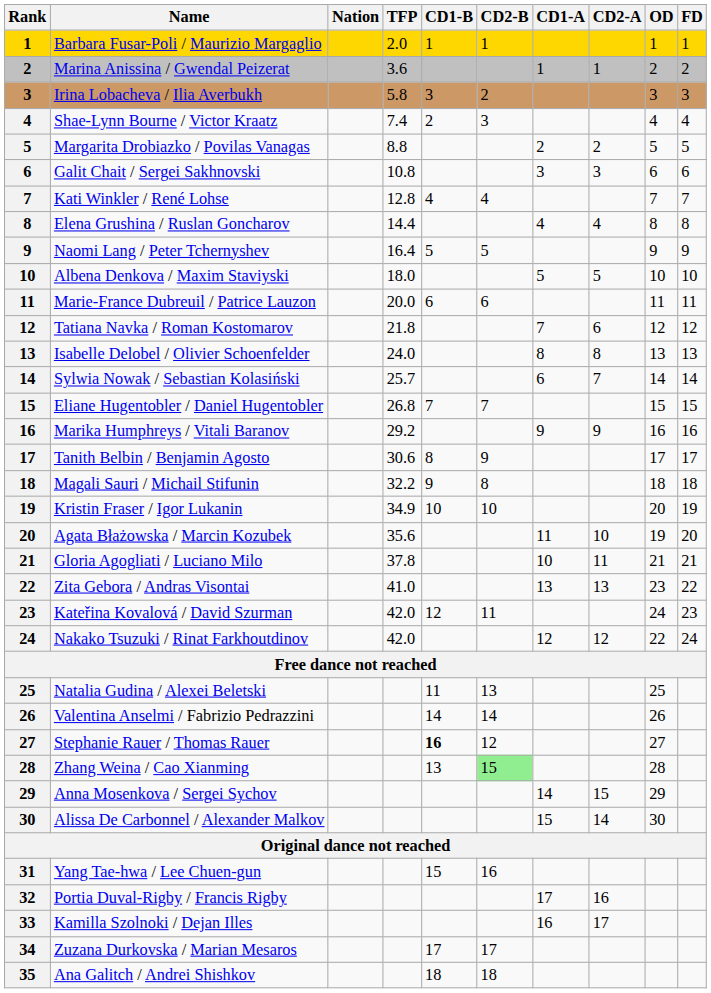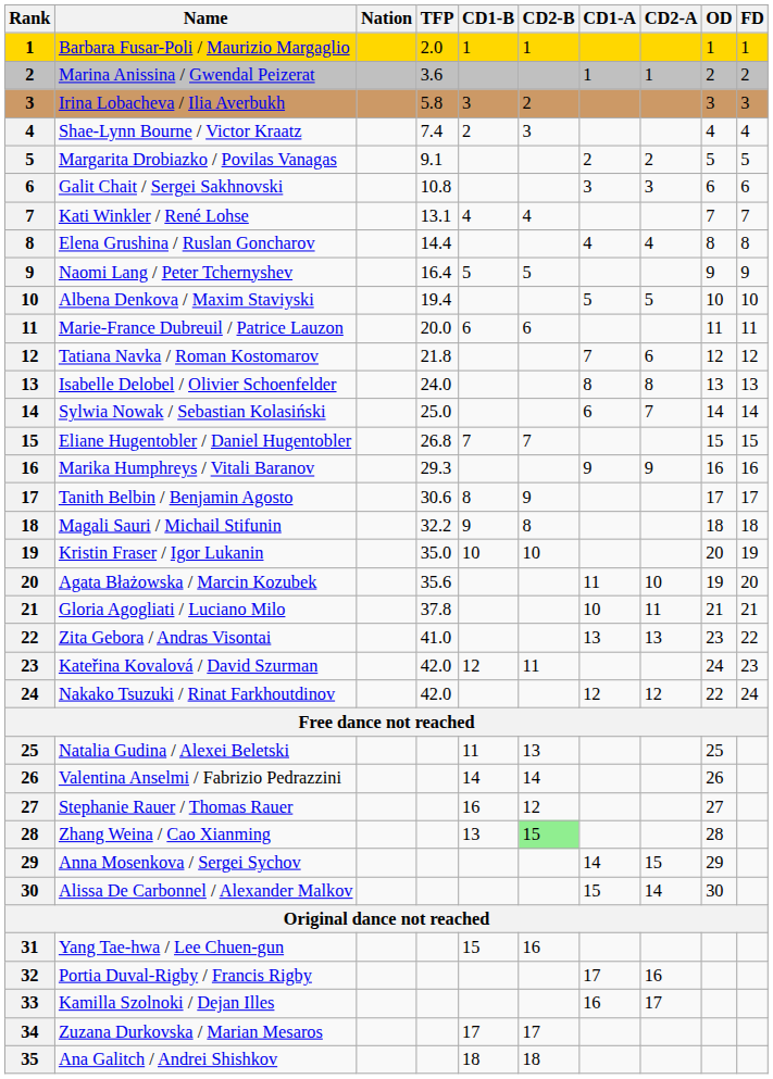Margarita Drobiazko / Povilas Vanagas | TFP: 8.8 -> 9.1
Kati Winkler / René Lohse | TFP: 12.8 -> 13.1
Albena Denkova / Maxim Staviyski | TFP: 18.0 -> 19.4
Sylwia Nowak / Sebastian Kolasiński | TFP: 25.7 -> 25.0
Marika Humphreys / Vitali Baranov | TFP: 29.2 -> 29.3
Kristin Fraser / Igor Lukanin | TFP: 34.9 -> 35.0
Stephanie Rauer / Thomas Rauer | CD1-B: bold -> normal
